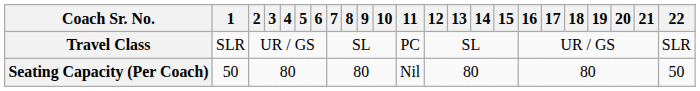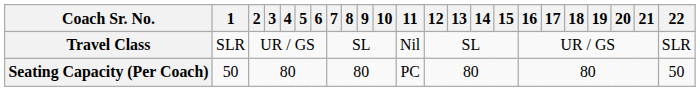Travel Class | 11: PC -> Nil
Seating Capacity (Per Coach) | 11: Nil -> PC
